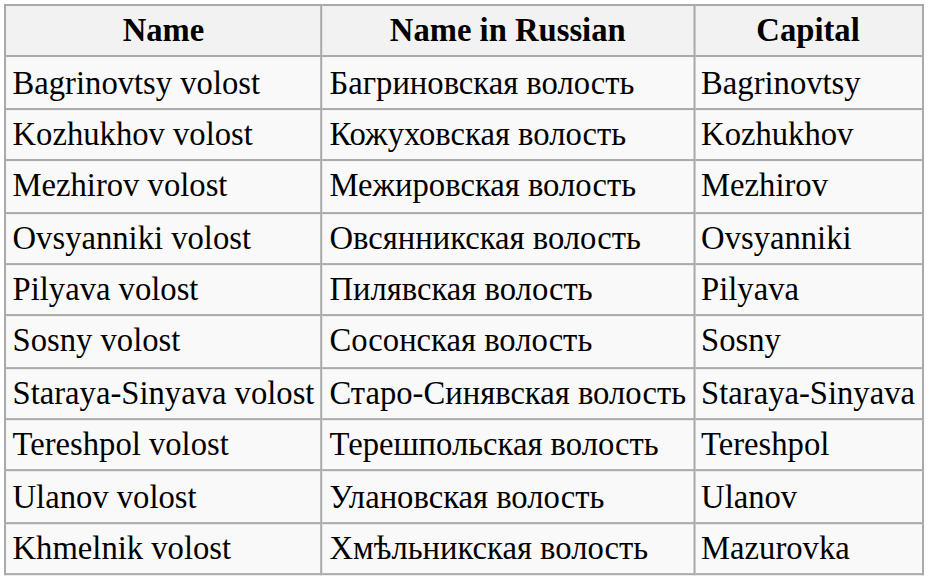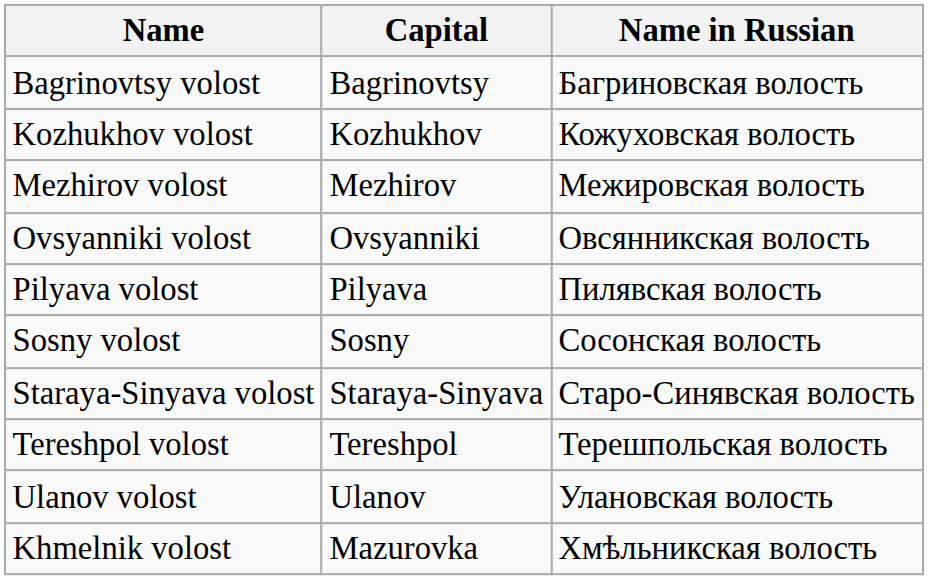columns swapped: Name in Russian <-> Capital
